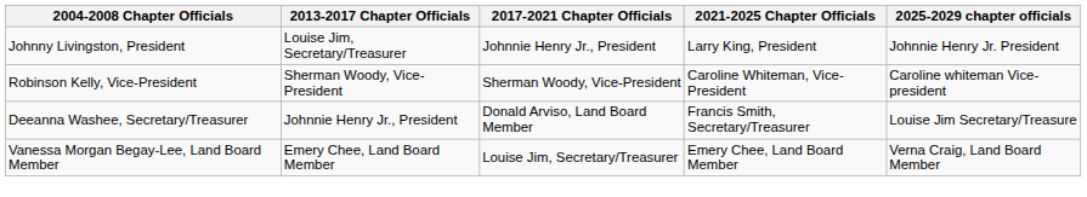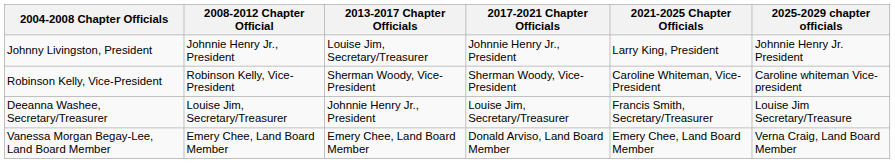+ column: 2008-2012 Chapter Official | Johnnie Henry Jr., President | Robinson Kelly, Vice-President | Louise Jim, Secretary/Treasurer | Emery Chee, Land Board Member
Deeanna Washee, Secretary/Treasurer | 2017-2021 Chapter Officials: Donald Arviso, Land Board Member -> Louise Jim, Secretary/Treasurer
Vanessa Morgan Begay-Lee, Land Board Member | 2017-2021 Chapter Officials: Louise Jim, Secretary/Treasurer -> Donald Arviso, Land Board Member
